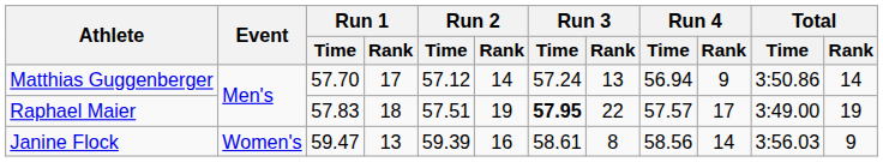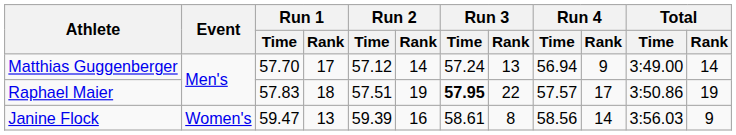Matthias Guggenberger | Total / Time: 3:50.86 -> 3:49.00
Raphael Maier | Total / Time: 3:49.00 -> 3:50.86
